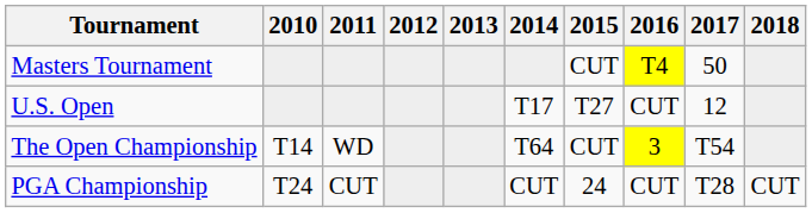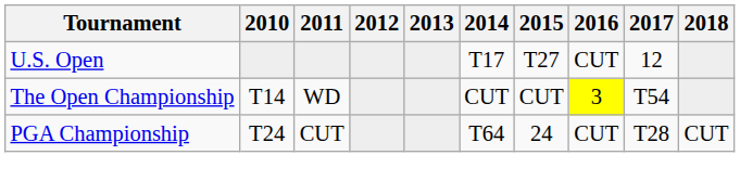- row: Masters Tournament | CUT | T4 | 50
The Open Championship | 2014: T64 -> CUT
PGA Championship | 2014: CUT -> T64
